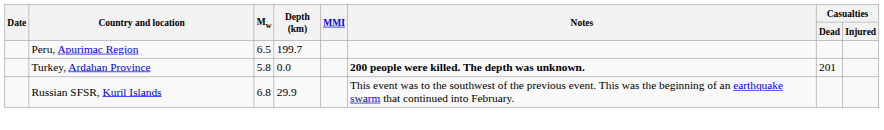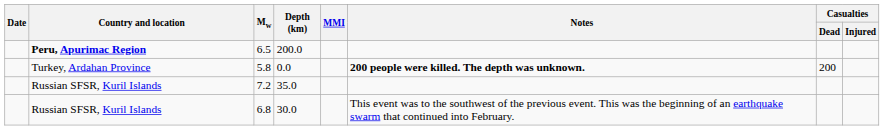6.5 | Country and location: normal -> bold
6.5 | Depth (km): 199.7 -> 200.0
5.8 | Casualties / Dead: 201 -> 200
+ row: Russian SFSR, Kuril Islands | 7.2 | 35.0
6.8 | Depth (km): 29.9 -> 30.0
